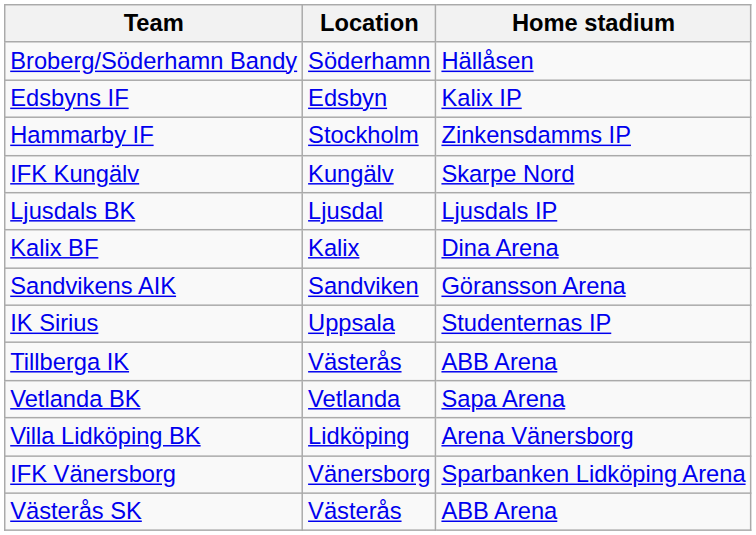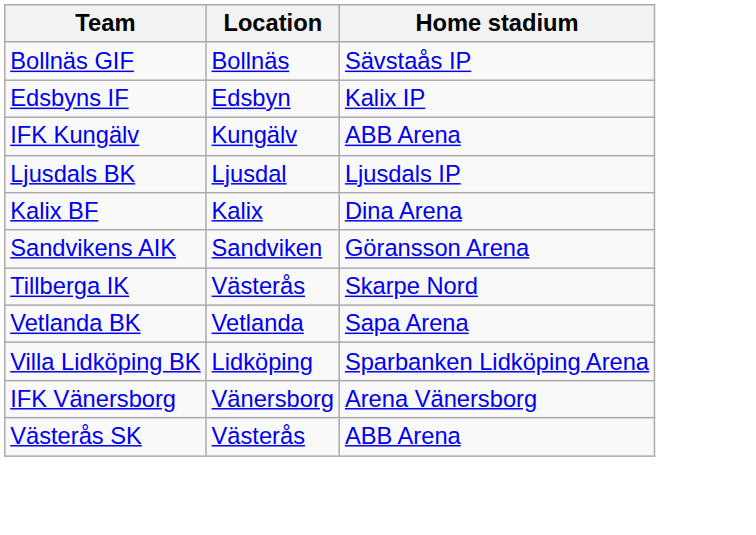+ row: Bollnäs GIF | Bollnäs | Sävstaås IP
- row: Broberg/Söderhamn Bandy | Söderhamn | Hällåsen
- row: Hammarby IF | Stockholm | Zinkensdamms IP
IFK Kungälv | Home stadium: Skarpe Nord -> ABB Arena
- row: IK Sirius | Uppsala | Studenternas IP
Tillberga IK | Home stadium: ABB Arena -> Skarpe Nord
Villa Lidköping BK | Home stadium: Arena Vänersborg -> Sparbanken Lidköping Arena
IFK Vänersborg | Home stadium: Sparbanken Lidköping Arena -> Arena Vänersborg
